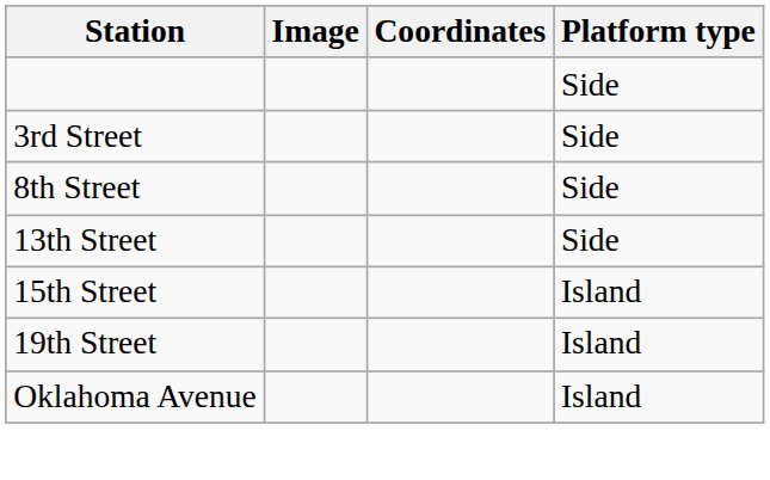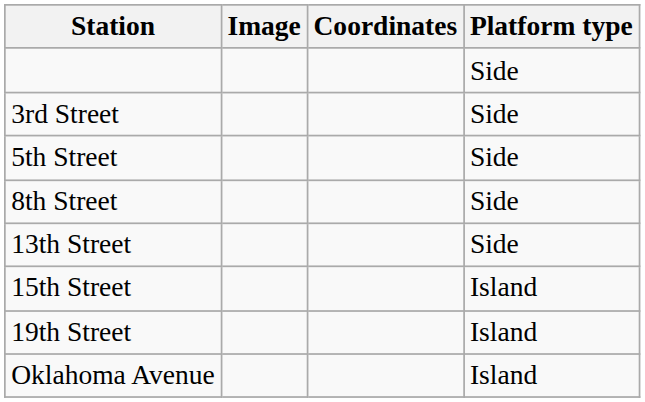+ row: 5th Street | Side
